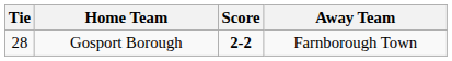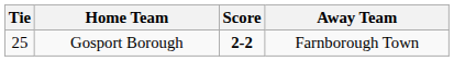Gosport Borough | Tie: 28 -> 25
